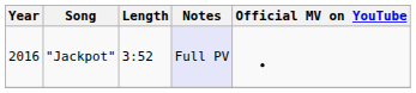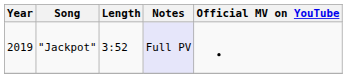"Jackpot" | Year: 2016 -> 2019
